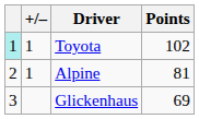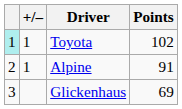Alpine | Points: 81 -> 91
